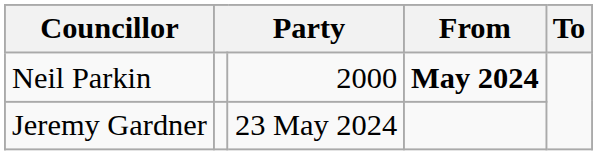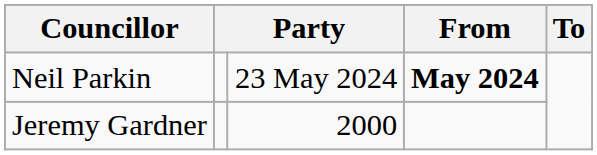Neil Parkin | column 3: 2000 -> 23 May 2024
Jeremy Gardner | column 3: 23 May 2024 -> 2000
